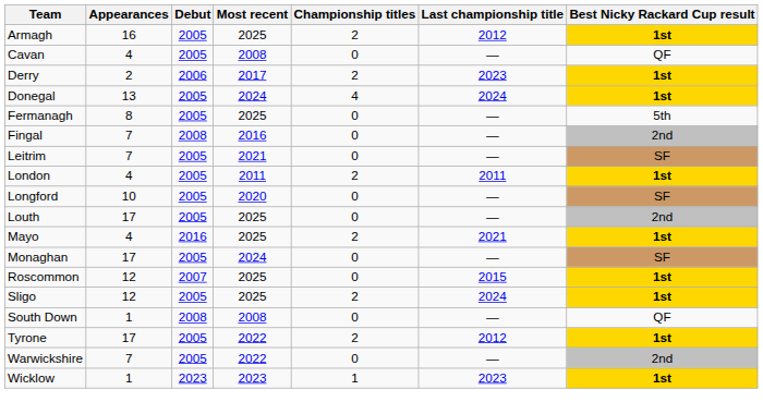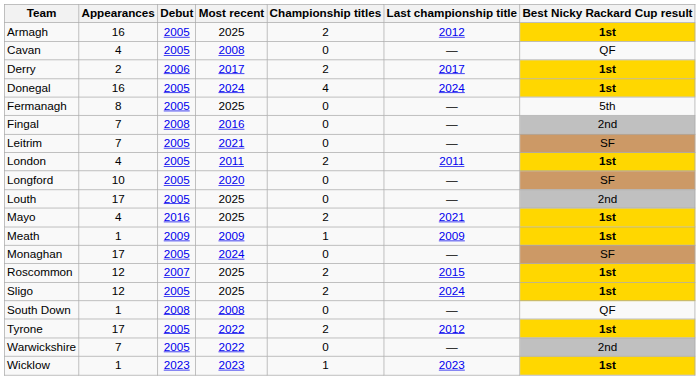Derry | Last championship title: 2023 -> 2017
Donegal | Appearances: 13 -> 16
+ row: Meath | 1 | 2009 | 2009 | 1 | 2009 | 1st
Roscommon | Championship titles: 0 -> 2
